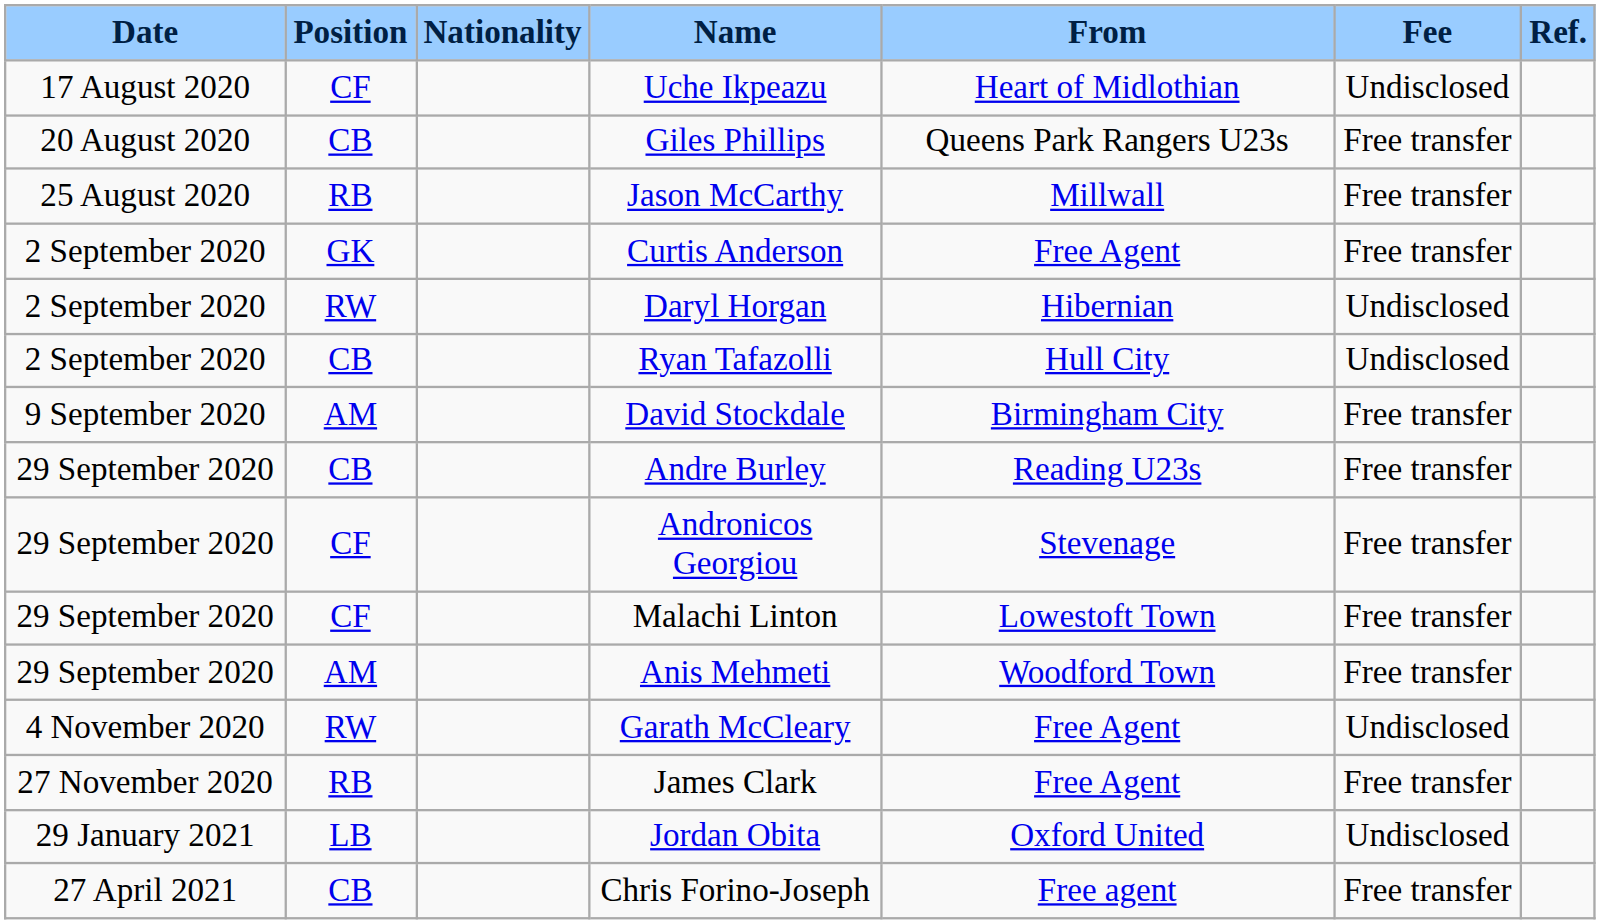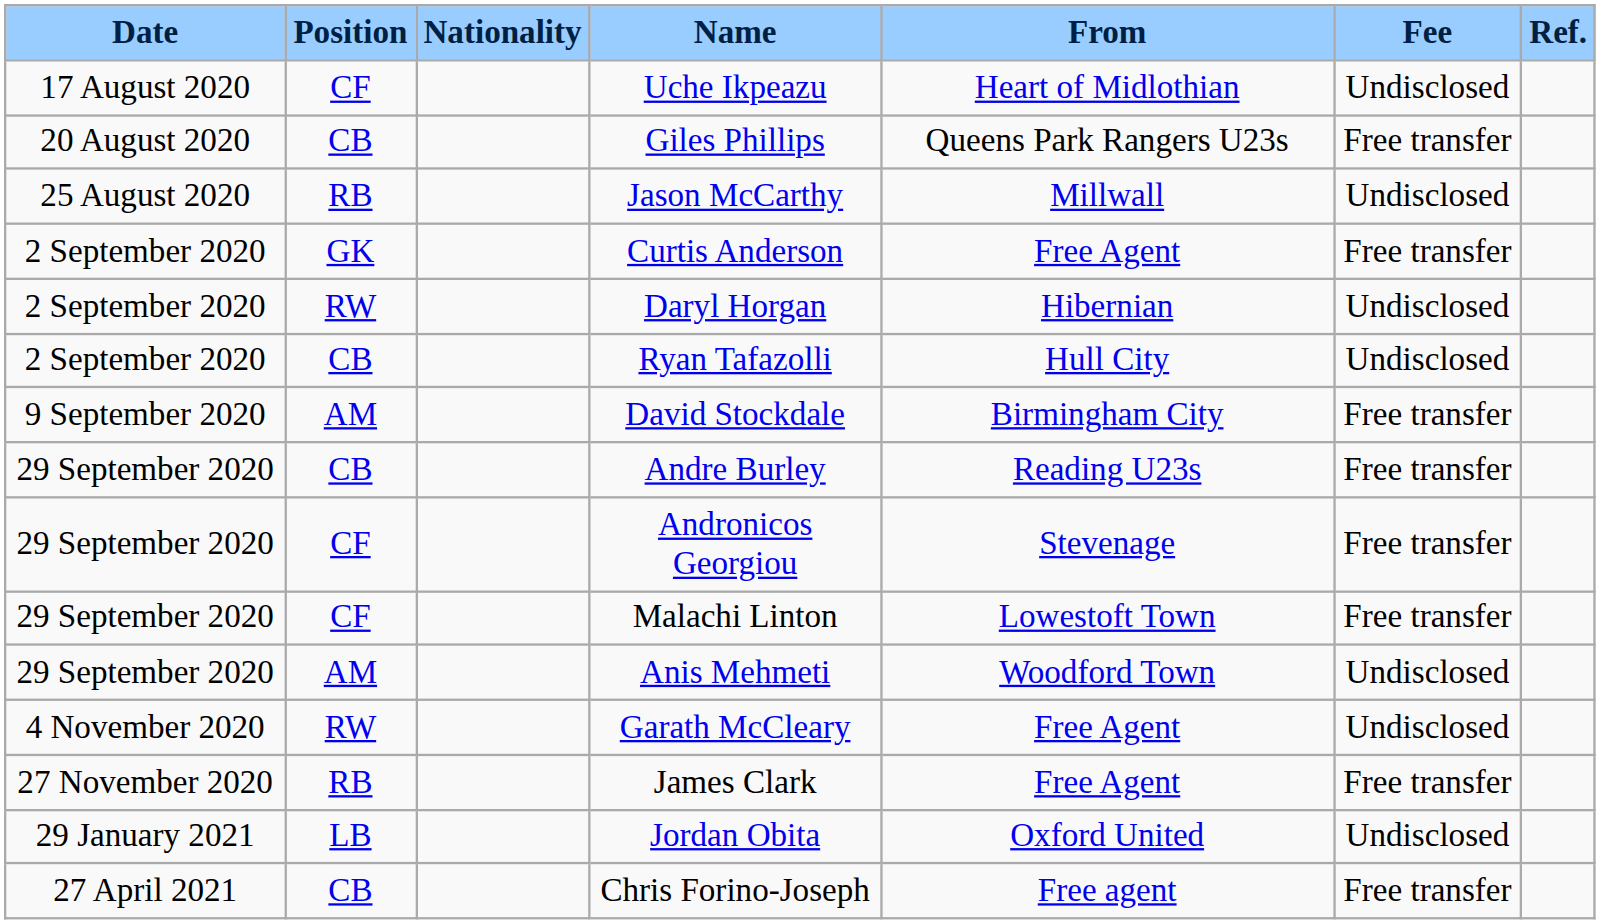Jason McCarthy | Fee: Free transfer -> Undisclosed
Anis Mehmeti | Fee: Free transfer -> Undisclosed
